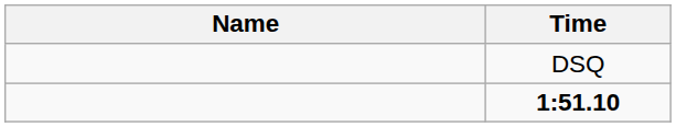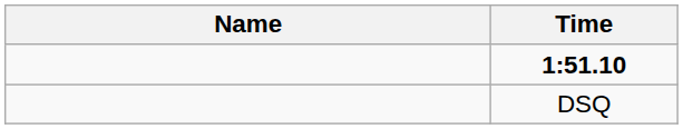rows swapped: 1:51.10 <-> DSQ
